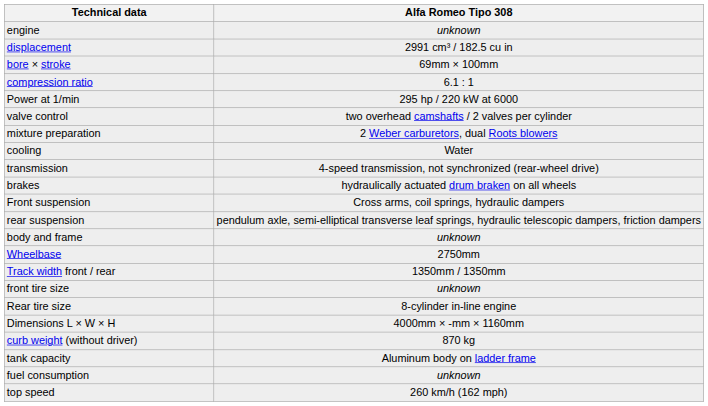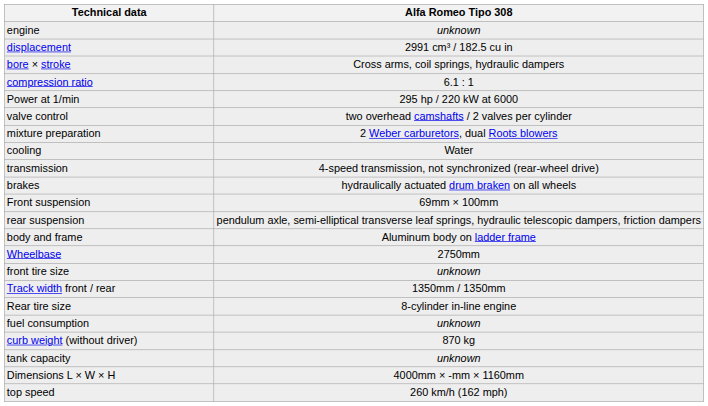bore × stroke | Alfa Romeo Tipo 308: 69mm × 100mm -> Cross arms, coil springs, hydraulic dampers
Front suspension | Alfa Romeo Tipo 308: Cross arms, coil springs, hydraulic dampers -> 69mm × 100mm
body and frame | Alfa Romeo Tipo 308: unknown -> Aluminum body on ladder frame
rows swapped: Track width front / rear <-> front tire size
rows swapped: Dimensions L × W × H <-> fuel consumption
tank capacity | Alfa Romeo Tipo 308: Aluminum body on ladder frame -> unknown
